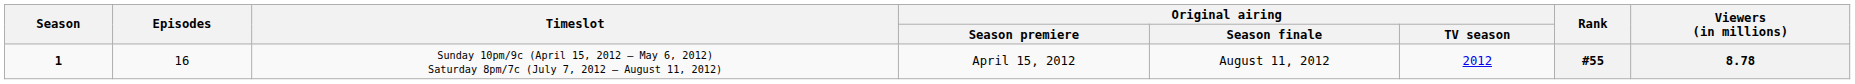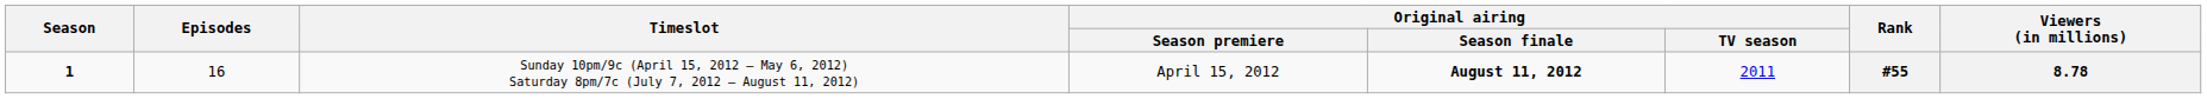1 | Original airing / Season finale: normal -> bold
1 | Original airing / TV season: 2012 -> 2011
